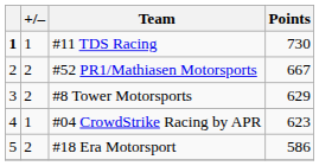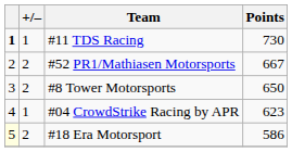#8 Tower Motorsports | Points: 629 -> 650
#18 Era Motorsport | column 1: no background -> lightyellow background
